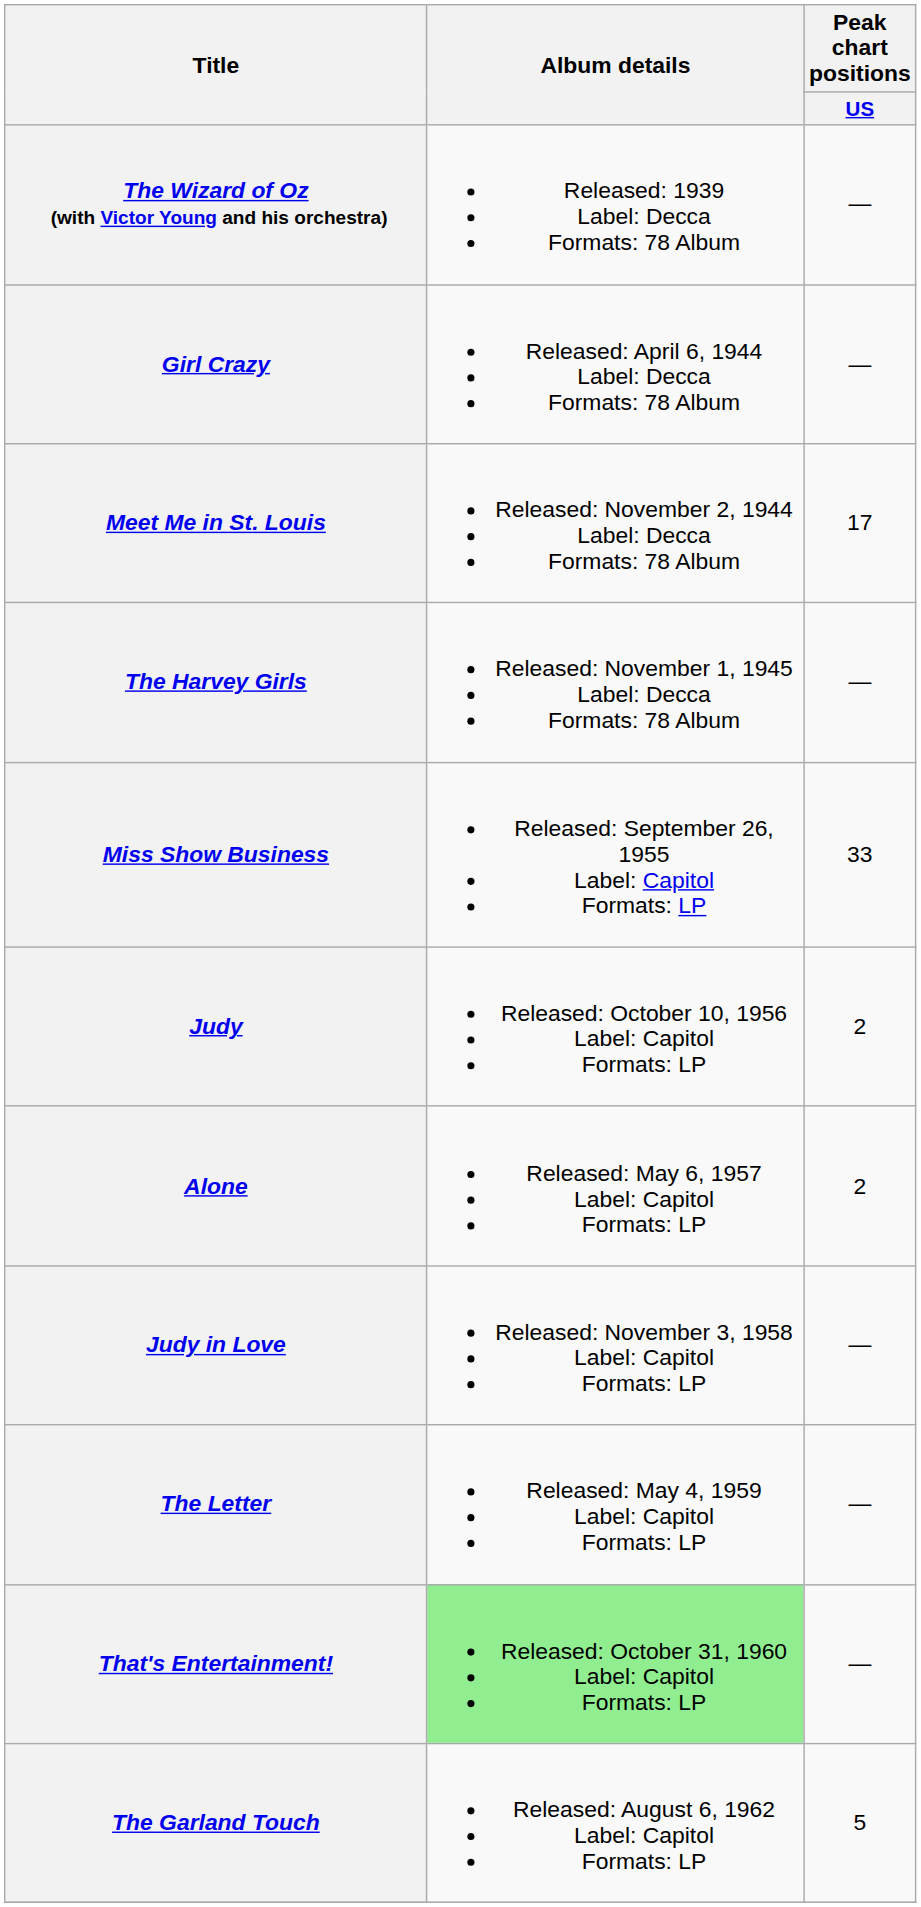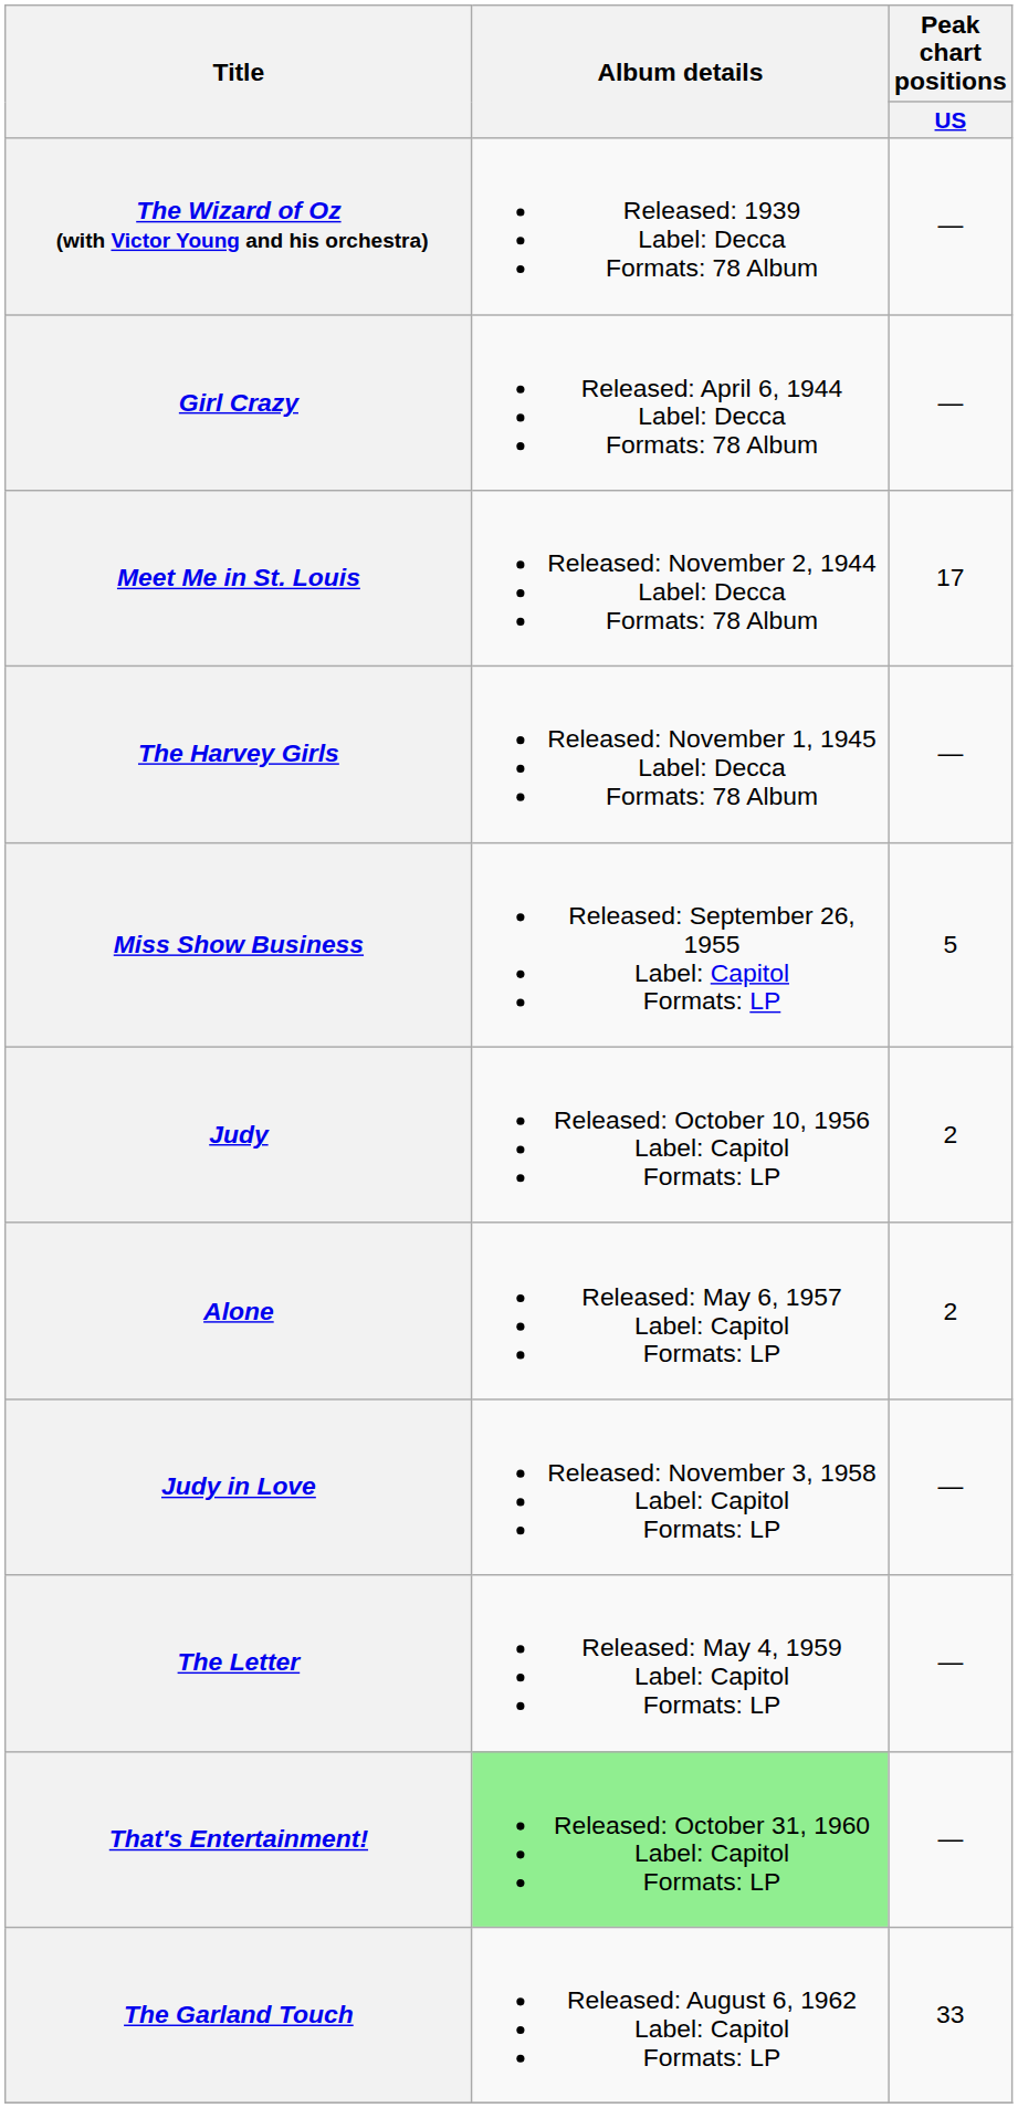Miss Show Business | Peak chart positions / US: 33 -> 5
The Garland Touch | Peak chart positions / US: 5 -> 33
